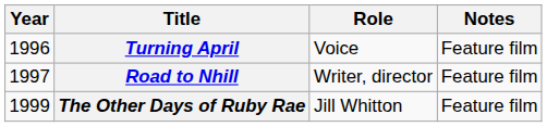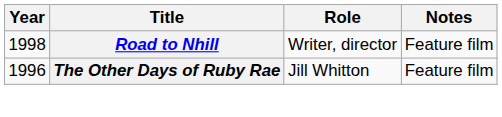- row: 1996 | Turning April | Voice | Feature film
Road to Nhill | Year: 1997 -> 1998
The Other Days of Ruby Rae | Year: 1999 -> 1996
